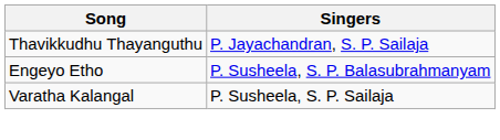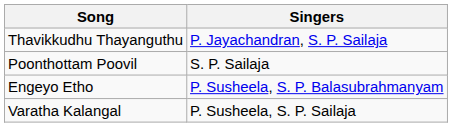+ row: Poonthottam Poovil | S. P. Sailaja
